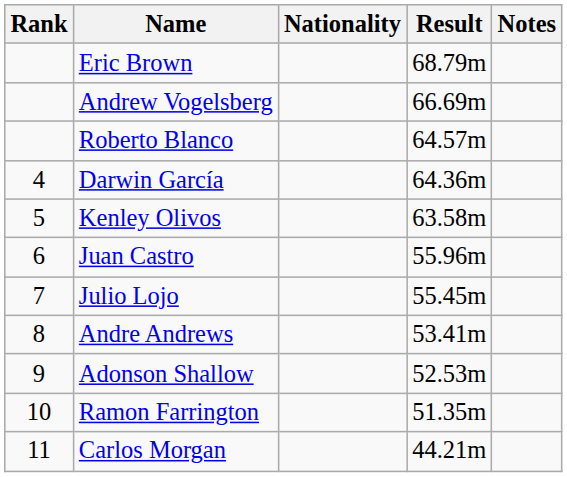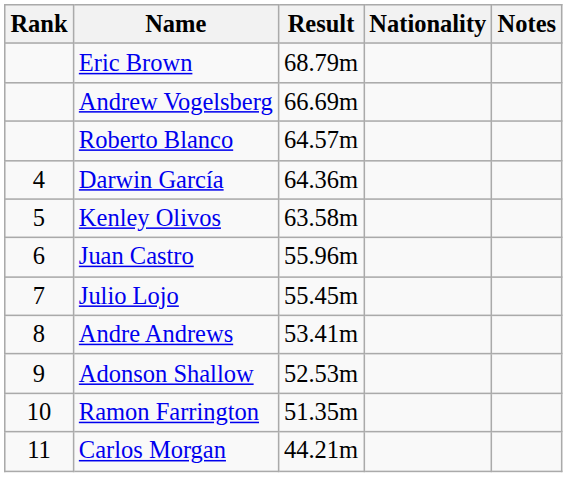columns swapped: Nationality <-> Result
